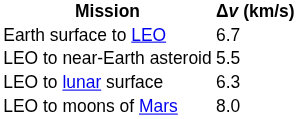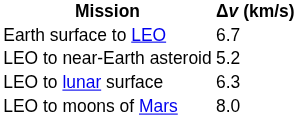LEO to near-Earth asteroid | Δv (km/s): 5.5 -> 5.2
